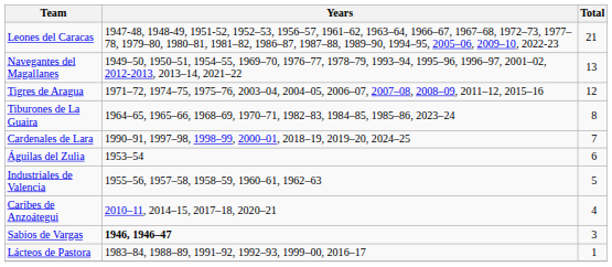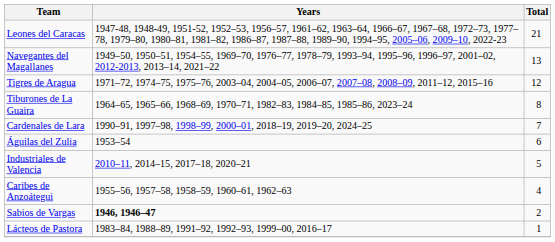Industriales de Valencia | Years: 1955–56, 1957–58, 1958–59, 1960–61, 1962–63 -> 2010–11, 2014–15, 2017–18, 2020–21
Caribes de Anzoátegui | Years: 2010–11, 2014–15, 2017–18, 2020–21 -> 1955–56, 1957–58, 1958–59, 1960–61, 1962–63
Sabios de Vargas | Total: 3 -> 2
